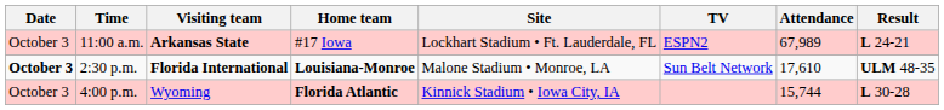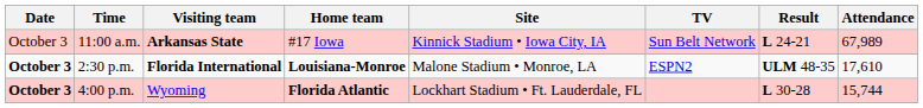columns swapped: Result <-> Attendance
11:00 a.m. | Site: Lockhart Stadium • Ft. Lauderdale, FL -> Kinnick Stadium • Iowa City, IA
11:00 a.m. | TV: ESPN2 -> Sun Belt Network
2:30 p.m. | TV: Sun Belt Network -> ESPN2
4:00 p.m. | Date: normal -> bold
4:00 p.m. | Site: Kinnick Stadium • Iowa City, IA -> Lockhart Stadium • Ft. Lauderdale, FL
